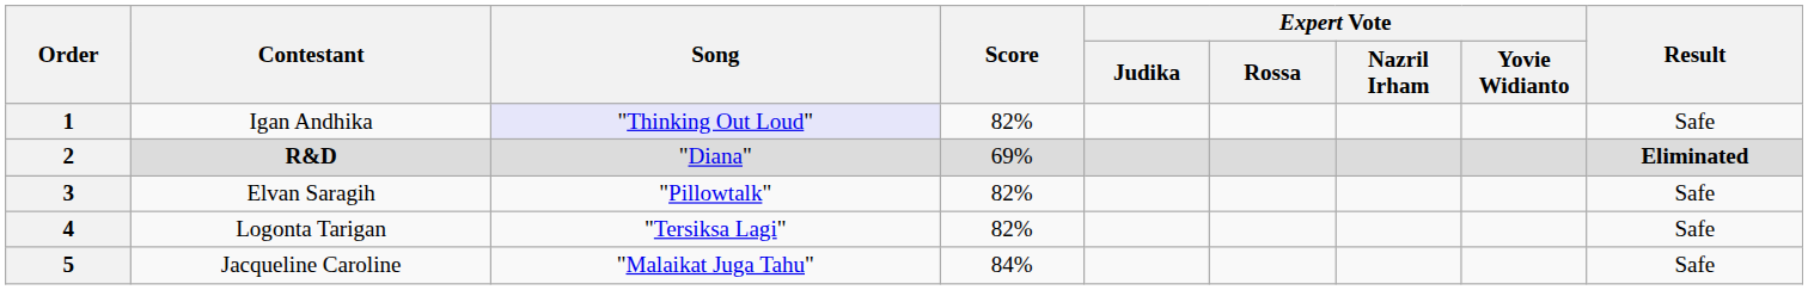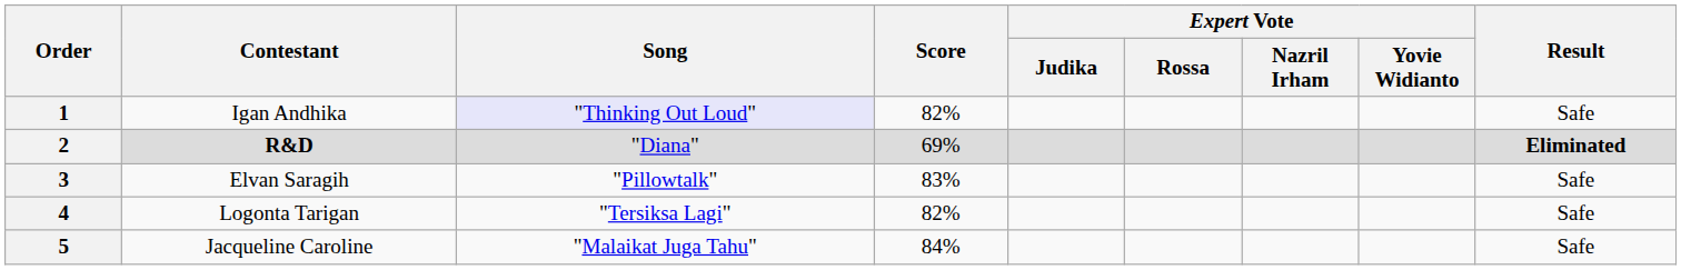3 | Score: 82% -> 83%
